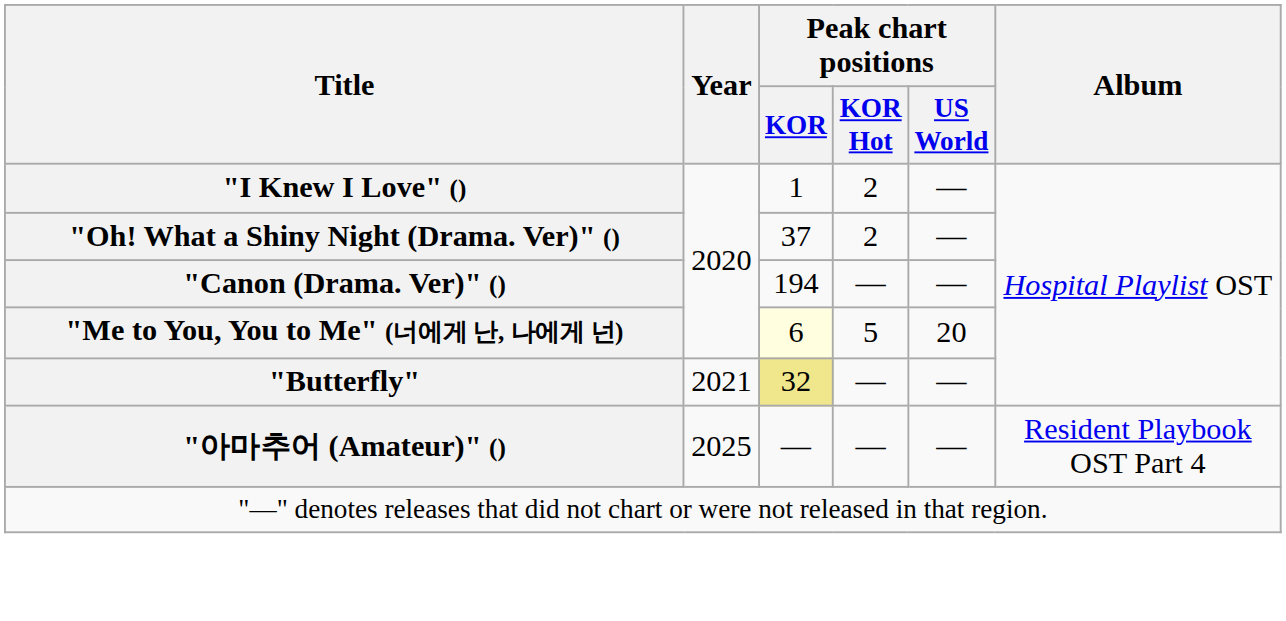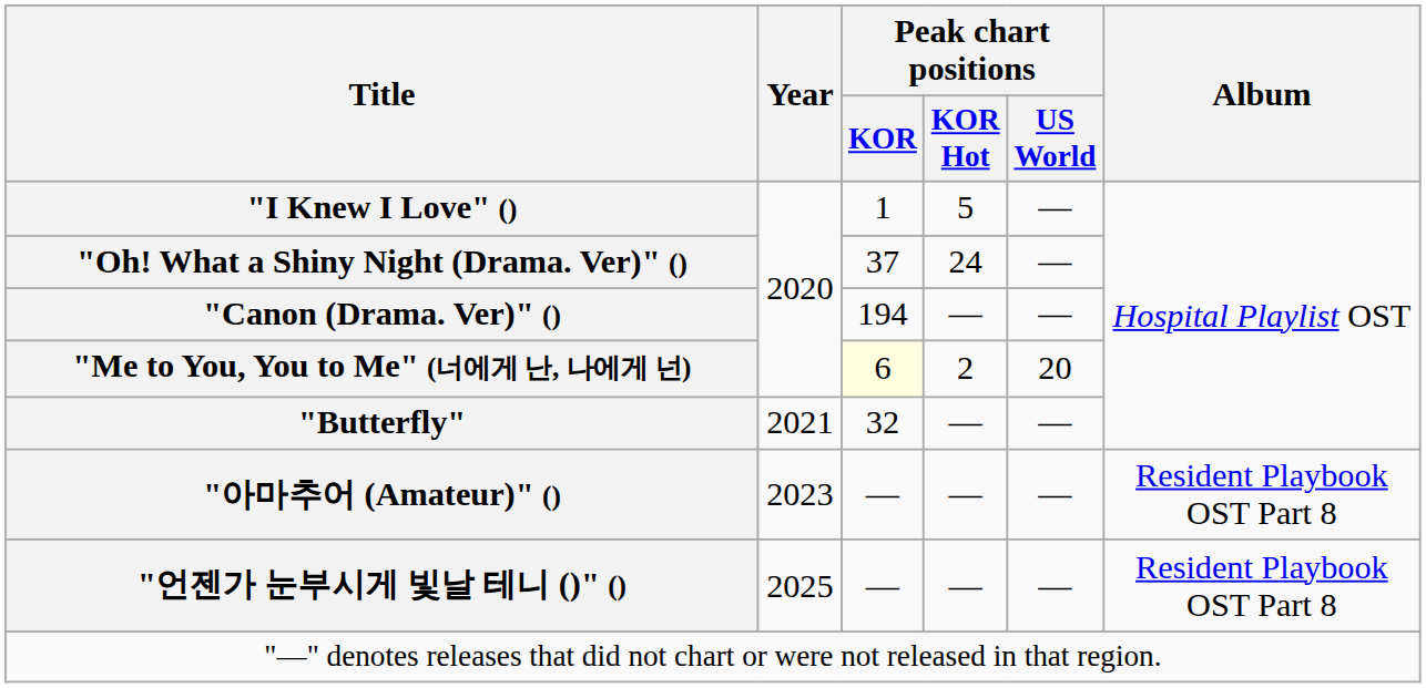"I Knew I Love" () | Peak chart positions / KOR Hot: 2 -> 5
"Oh! What a Shiny Night (Drama. Ver)" () | Peak chart positions / KOR Hot: 2 -> 24
"Me to You, You to Me" (너에게 난, 나에게 넌) | Peak chart positions / KOR Hot: 5 -> 2
"Butterfly" | Peak chart positions / KOR: khaki background -> no background
"아마추어 (Amateur)" () | Year: 2025 -> 2023
"아마추어 (Amateur)" () | Album: Resident Playbook OST Part 4 -> Resident Playbook OST Part 8
+ row: "언젠가 눈부시게 빛날 테니 ()" () | 2025 | — | — | — | Resident Playbook OST Part 8
